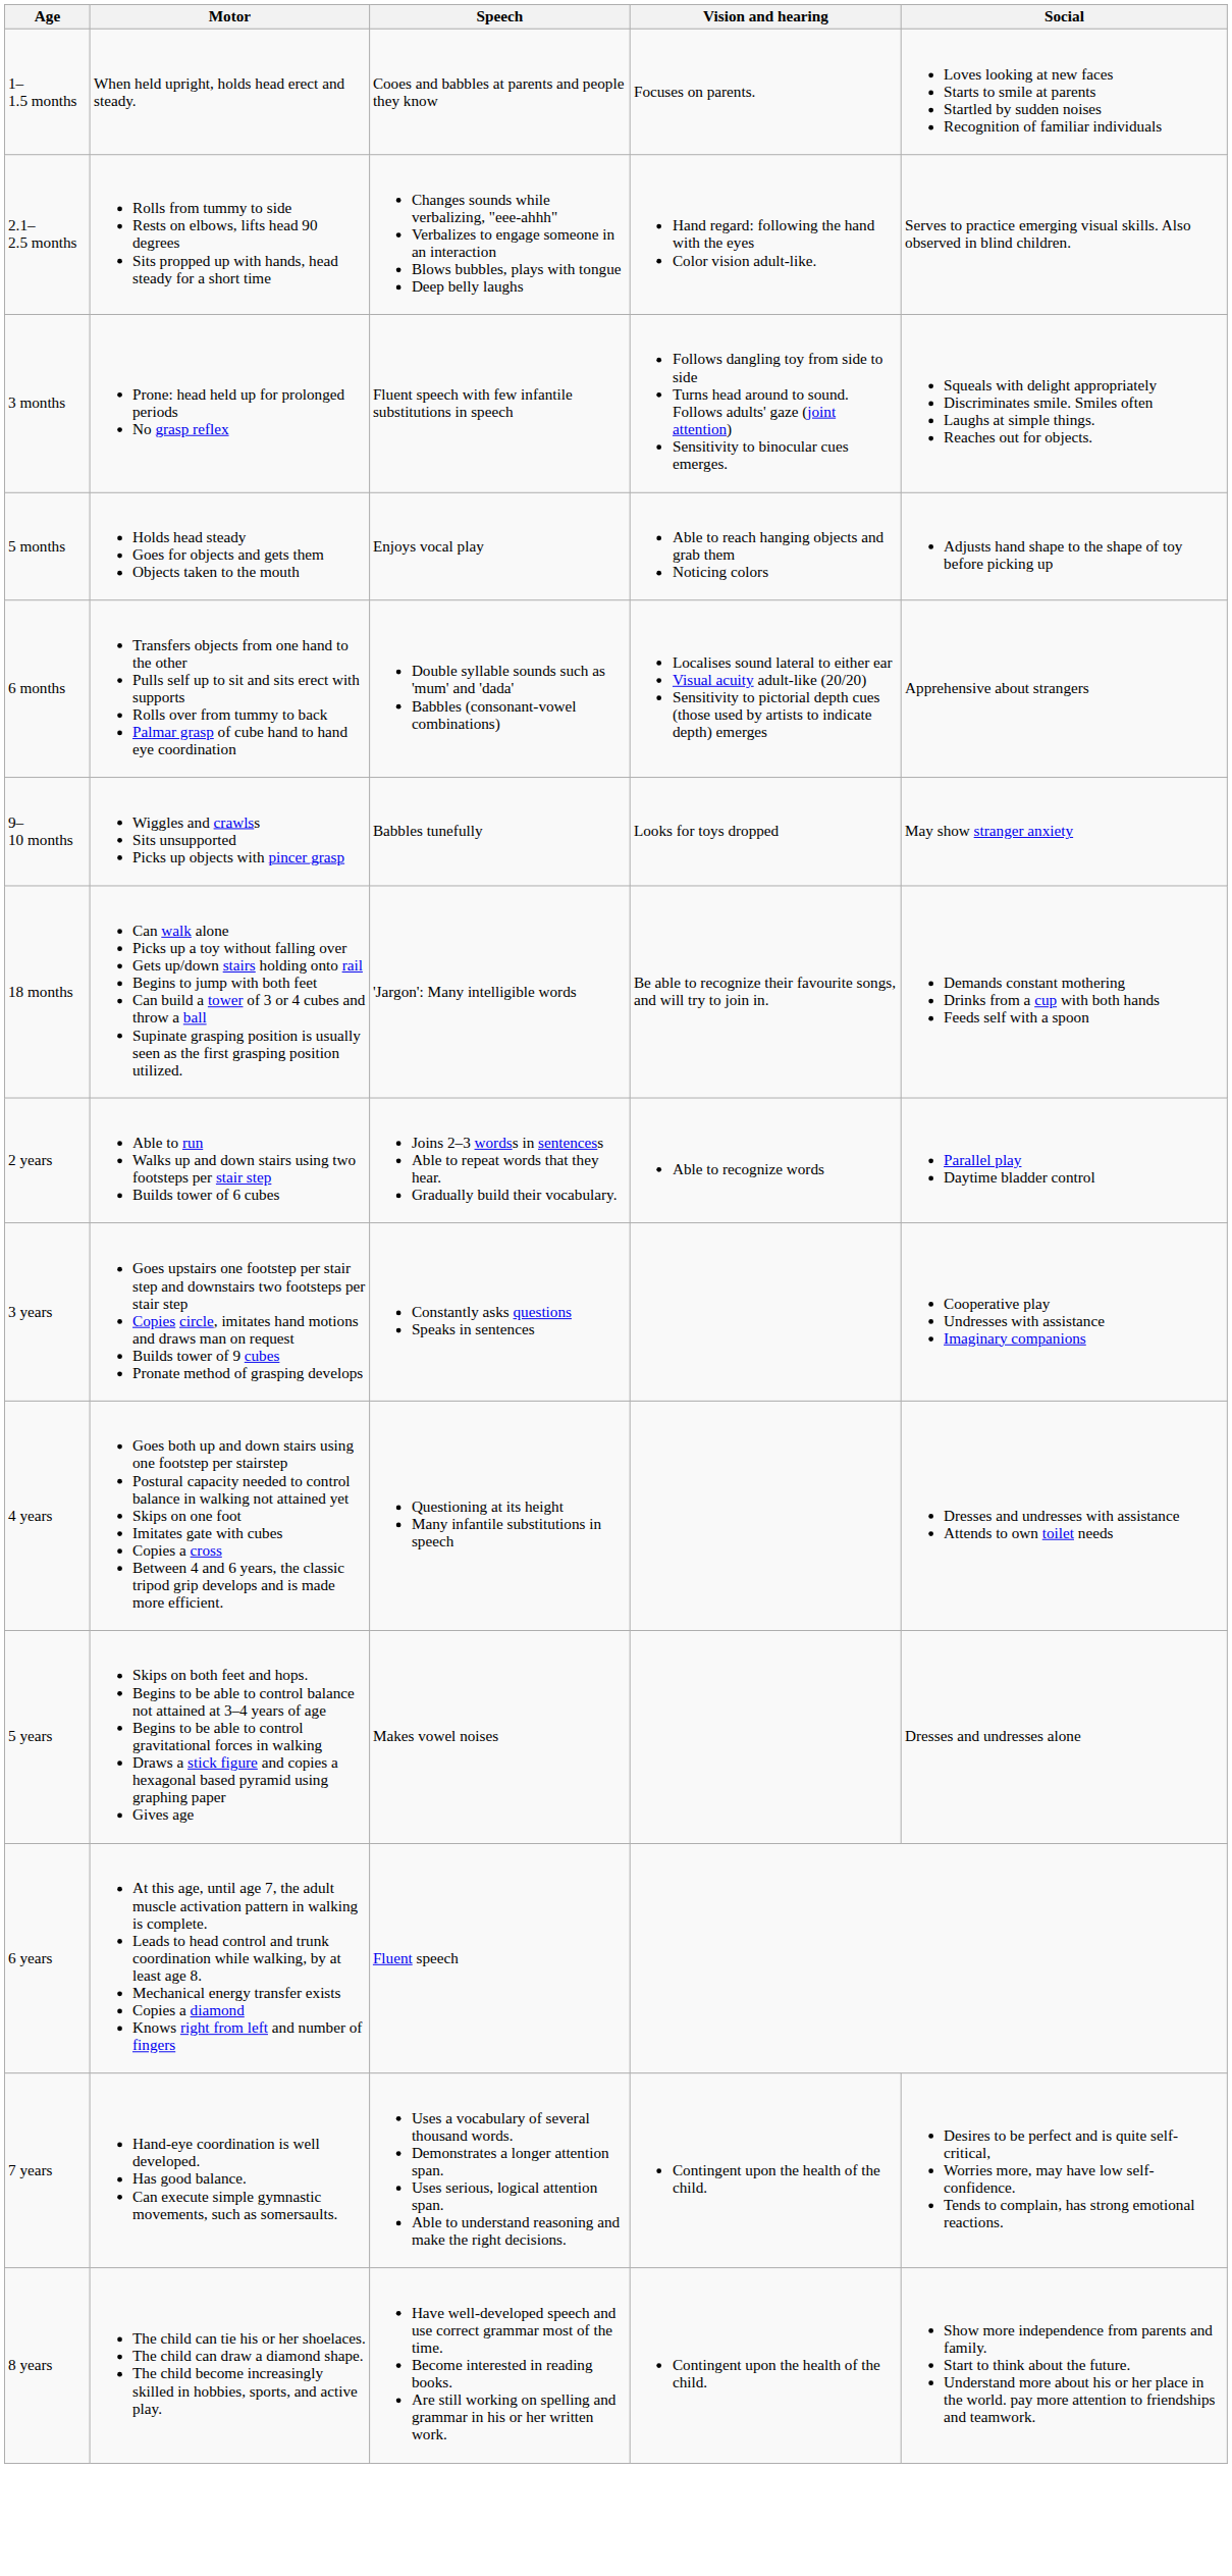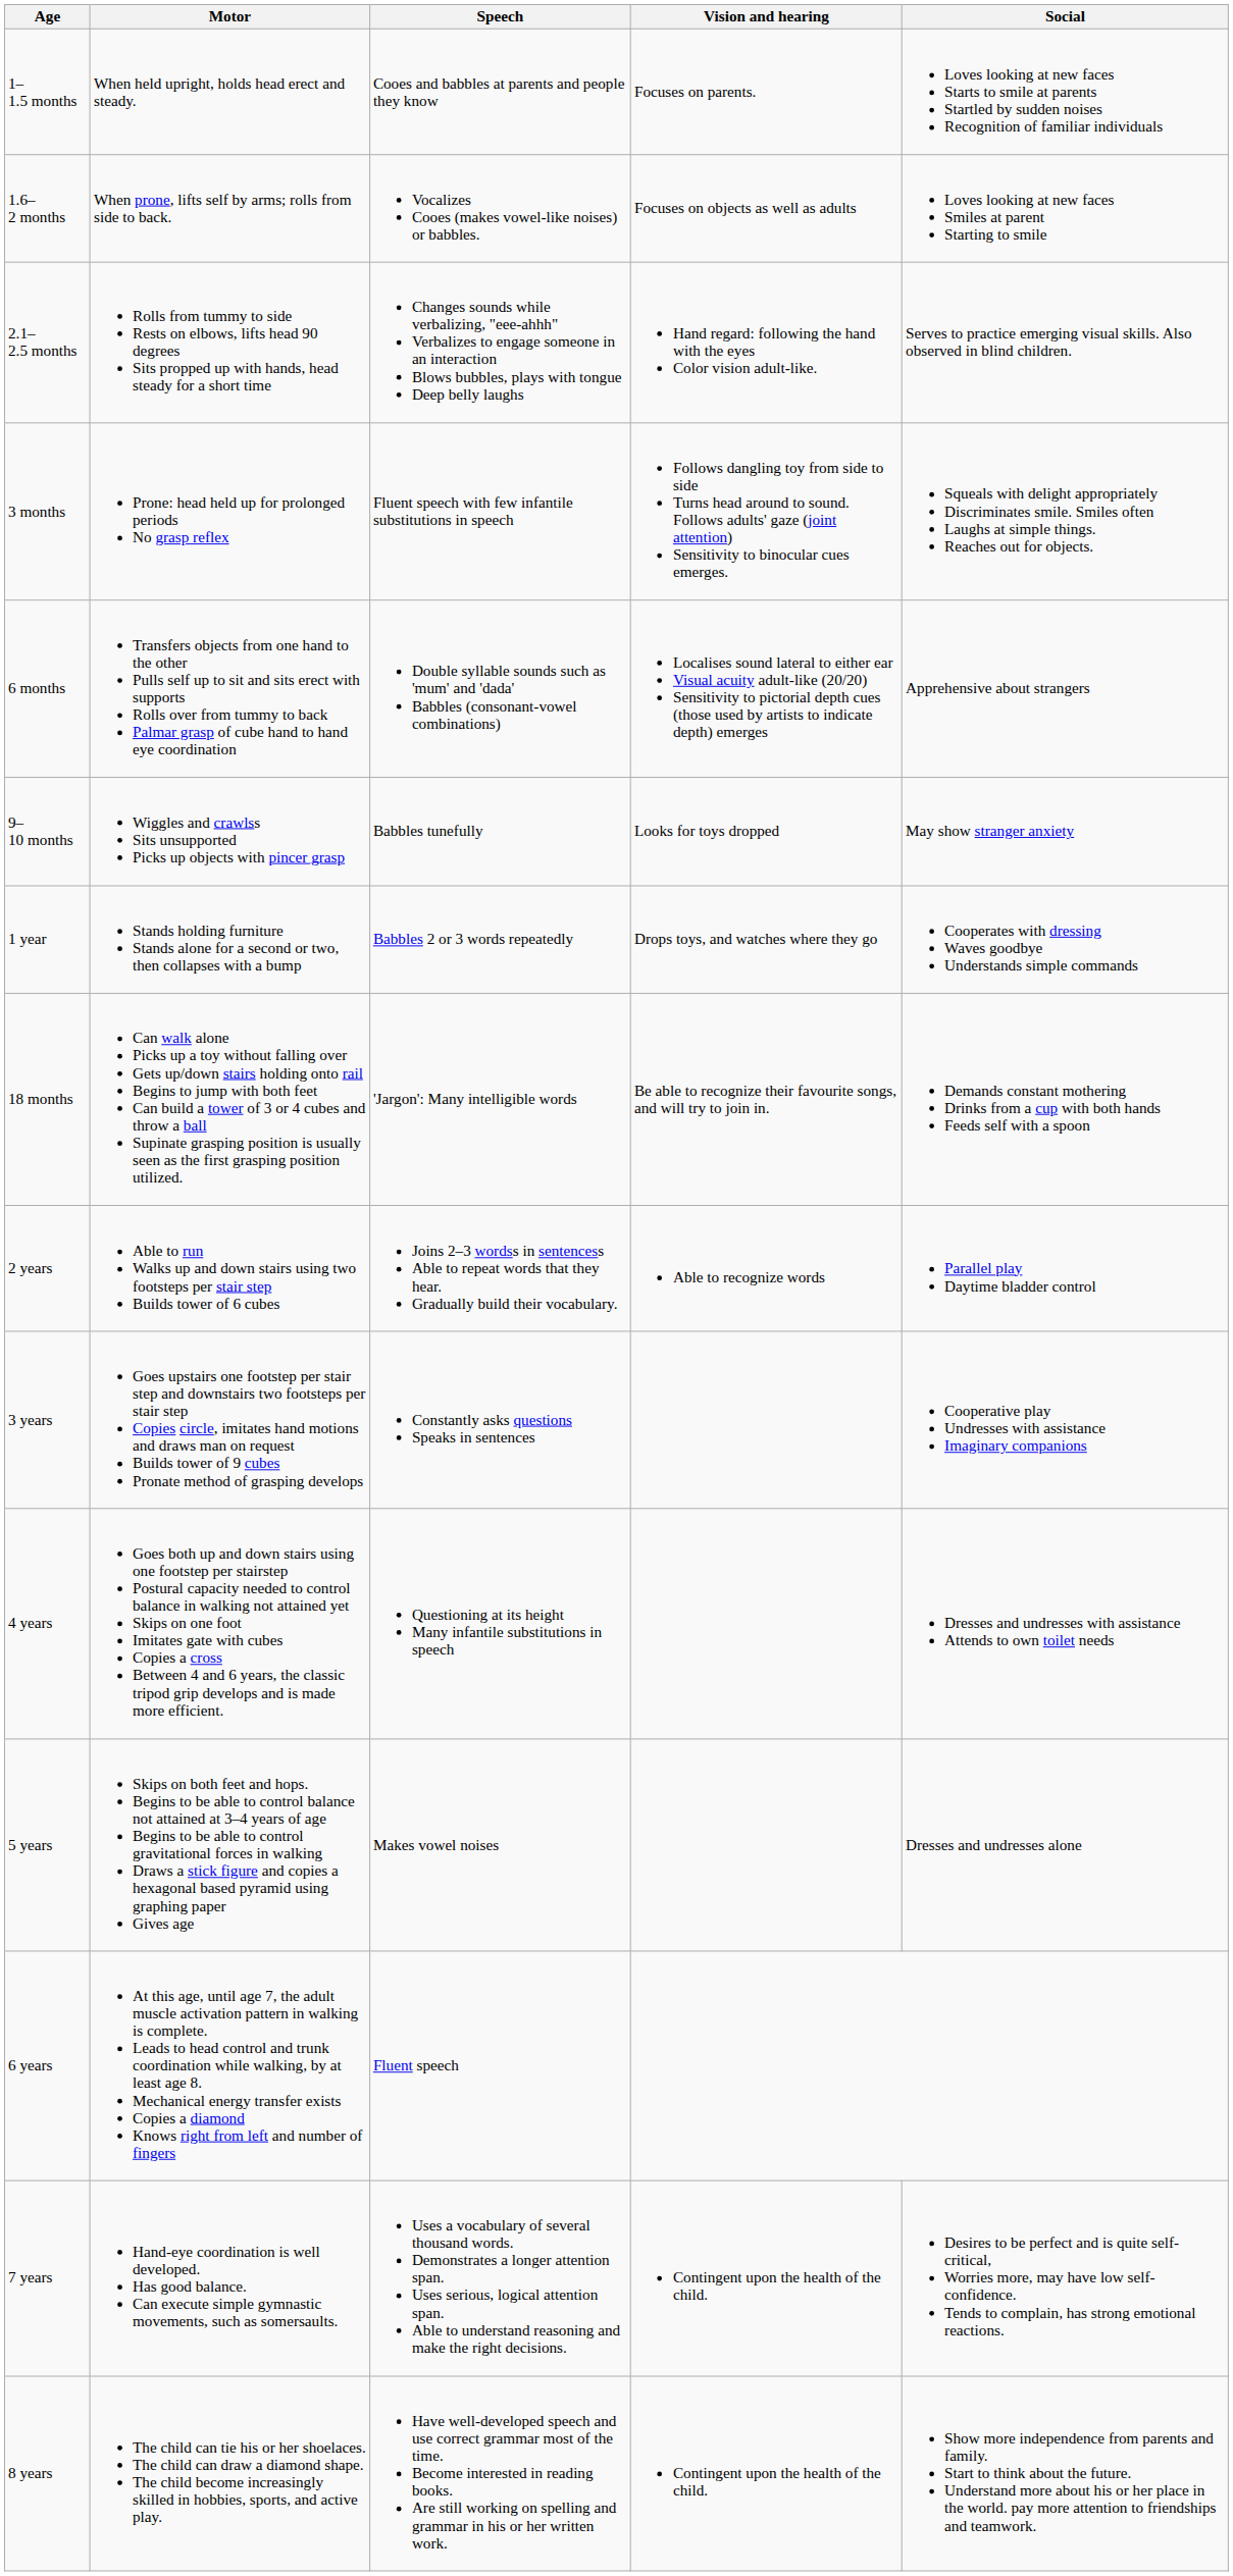+ row: 1.6–2 months | When prone, lifts self by arms; rolls from side to back. | Vocalizes Cooes (makes vowel-like noises) or babbles. | Focuses on objects as well as adults | Loves looking at new faces Smiles at parent Starting to smile
- row: 5 months | Holds head steady Goes for objects and gets them Objects taken to the mouth | Enjoys vocal play | Able to reach hanging objects and grab them Noticing colors | Adjusts hand shape to the shape of toy before picking up
+ row: 1 year | Stands holding furniture Stands alone for a second or two, then collapses with a bump | Babbles 2 or 3 words repeatedly | Drops toys, and watches where they go | Cooperates with dressing Waves goodbye Understands simple commands
